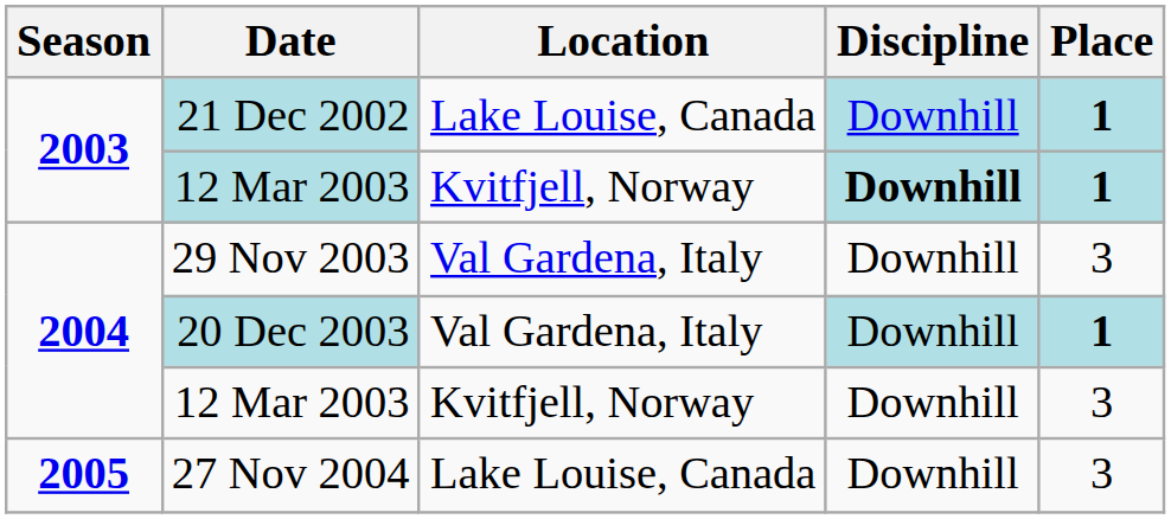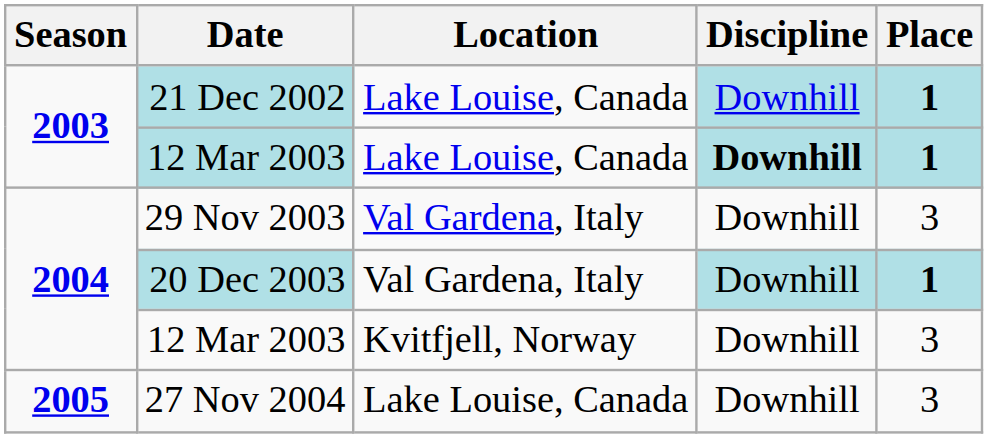2003 / 12 Mar 2003 | Location: Kvitfjell, Norway -> Lake Louise, Canada
